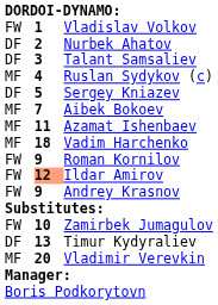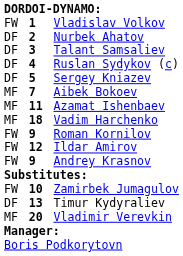Ruslan Sydykov (c) | column 1: MF -> DF
Ildar Amirov | column 2: lightsalmon background -> no background
